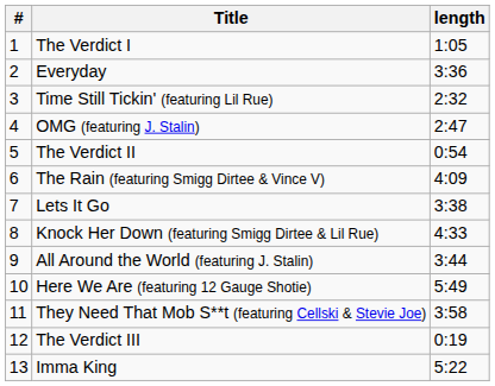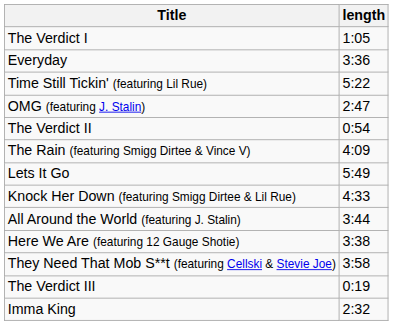- column: # | 1 | 2 | 3 | 4 | 5 | 6 | 7 | 8 | 9 | 10 | 11 | 12 | 13
Time Still Tickin' (featuring Lil Rue) | length: 2:32 -> 5:22
Lets It Go | length: 3:38 -> 5:49
Here We Are (featuring 12 Gauge Shotie) | length: 5:49 -> 3:38
Imma King | length: 5:22 -> 2:32
